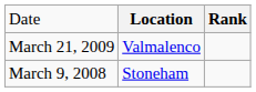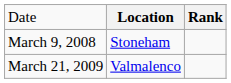rows swapped: March 9, 2008 <-> March 21, 2009
